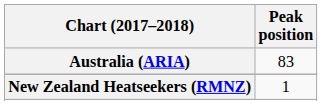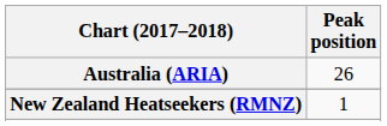Australia (ARIA) | Peak position: 83 -> 26
